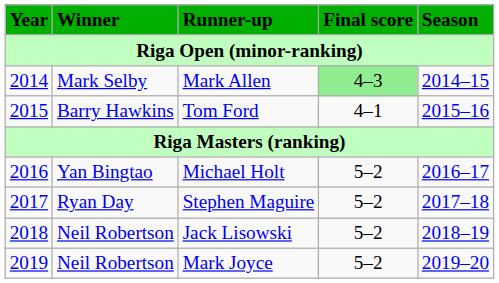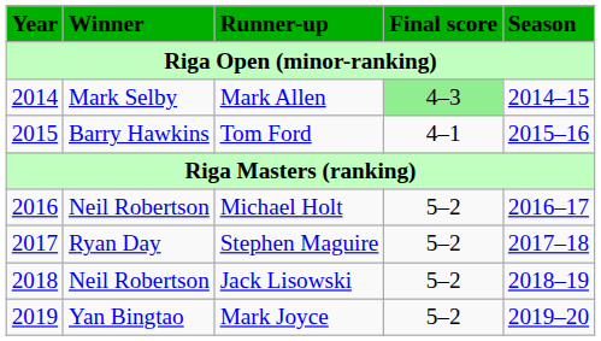Michael Holt | Winner: Yan Bingtao -> Neil Robertson
Mark Joyce | Winner: Neil Robertson -> Yan Bingtao
